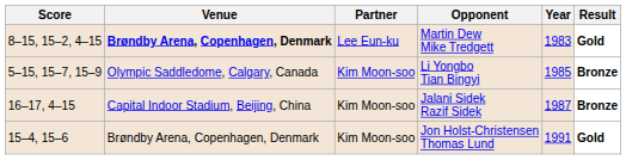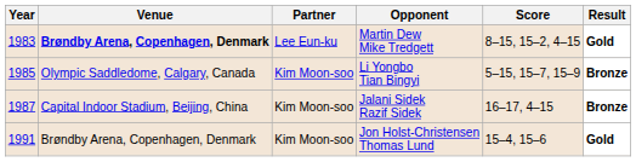columns swapped: Year <-> Score
